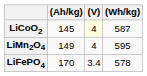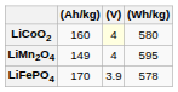LiCoO2 | (Ah/kg): 145 -> 160
LiCoO2 | (Wh/kg): 587 -> 580
LiFePO4 | (V): 3.4 -> 3.9
